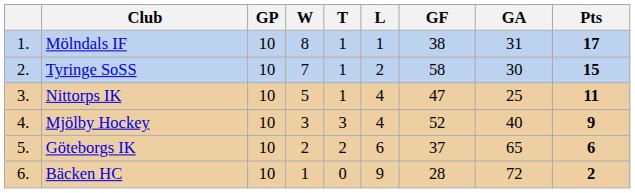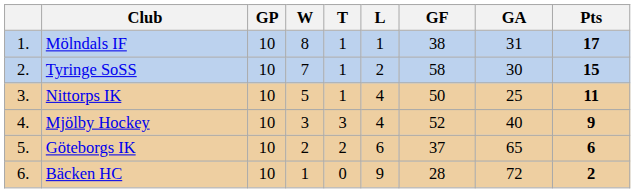Nittorps IK | GF: 47 -> 50
